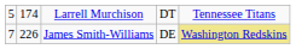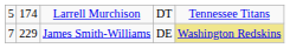James Smith-Williams | column 2: 226 -> 229
